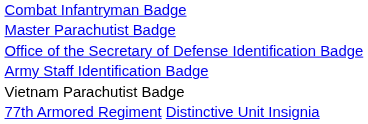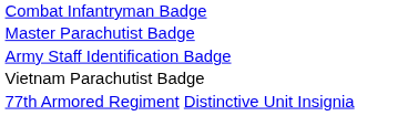- row: Office of the Secretary of Defense Identification Badge
